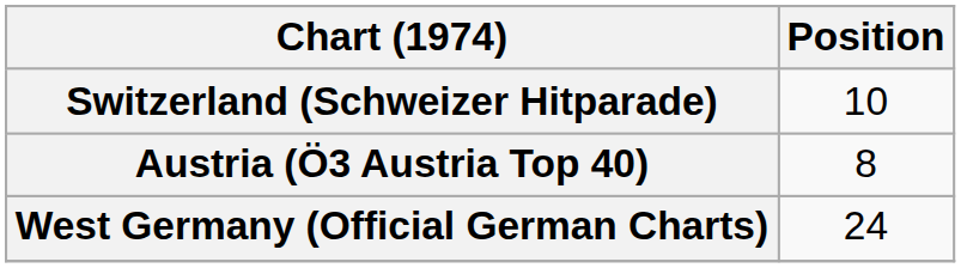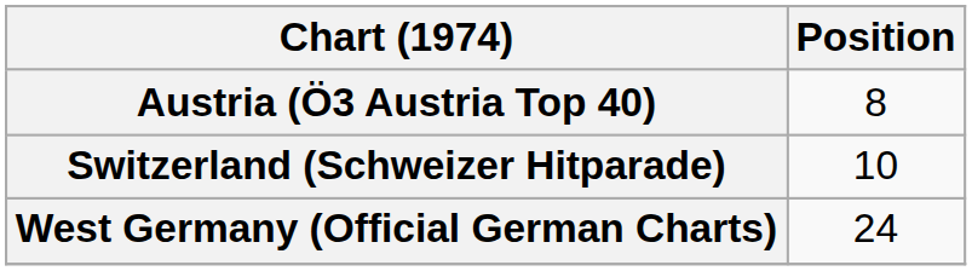rows swapped: Austria (Ö3 Austria Top 40) <-> Switzerland (Schweizer Hitparade)
